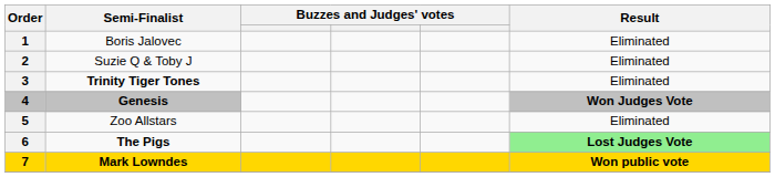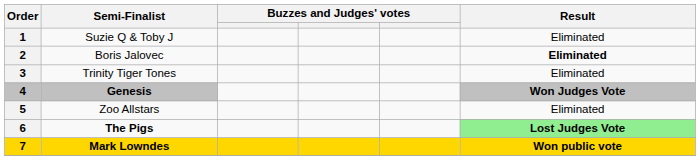1 | Semi-Finalist: Boris Jalovec -> Suzie Q & Toby J
2 | Semi-Finalist: Suzie Q & Toby J -> Boris Jalovec
2 | Result: normal -> bold
3 | Semi-Finalist: bold -> normal
